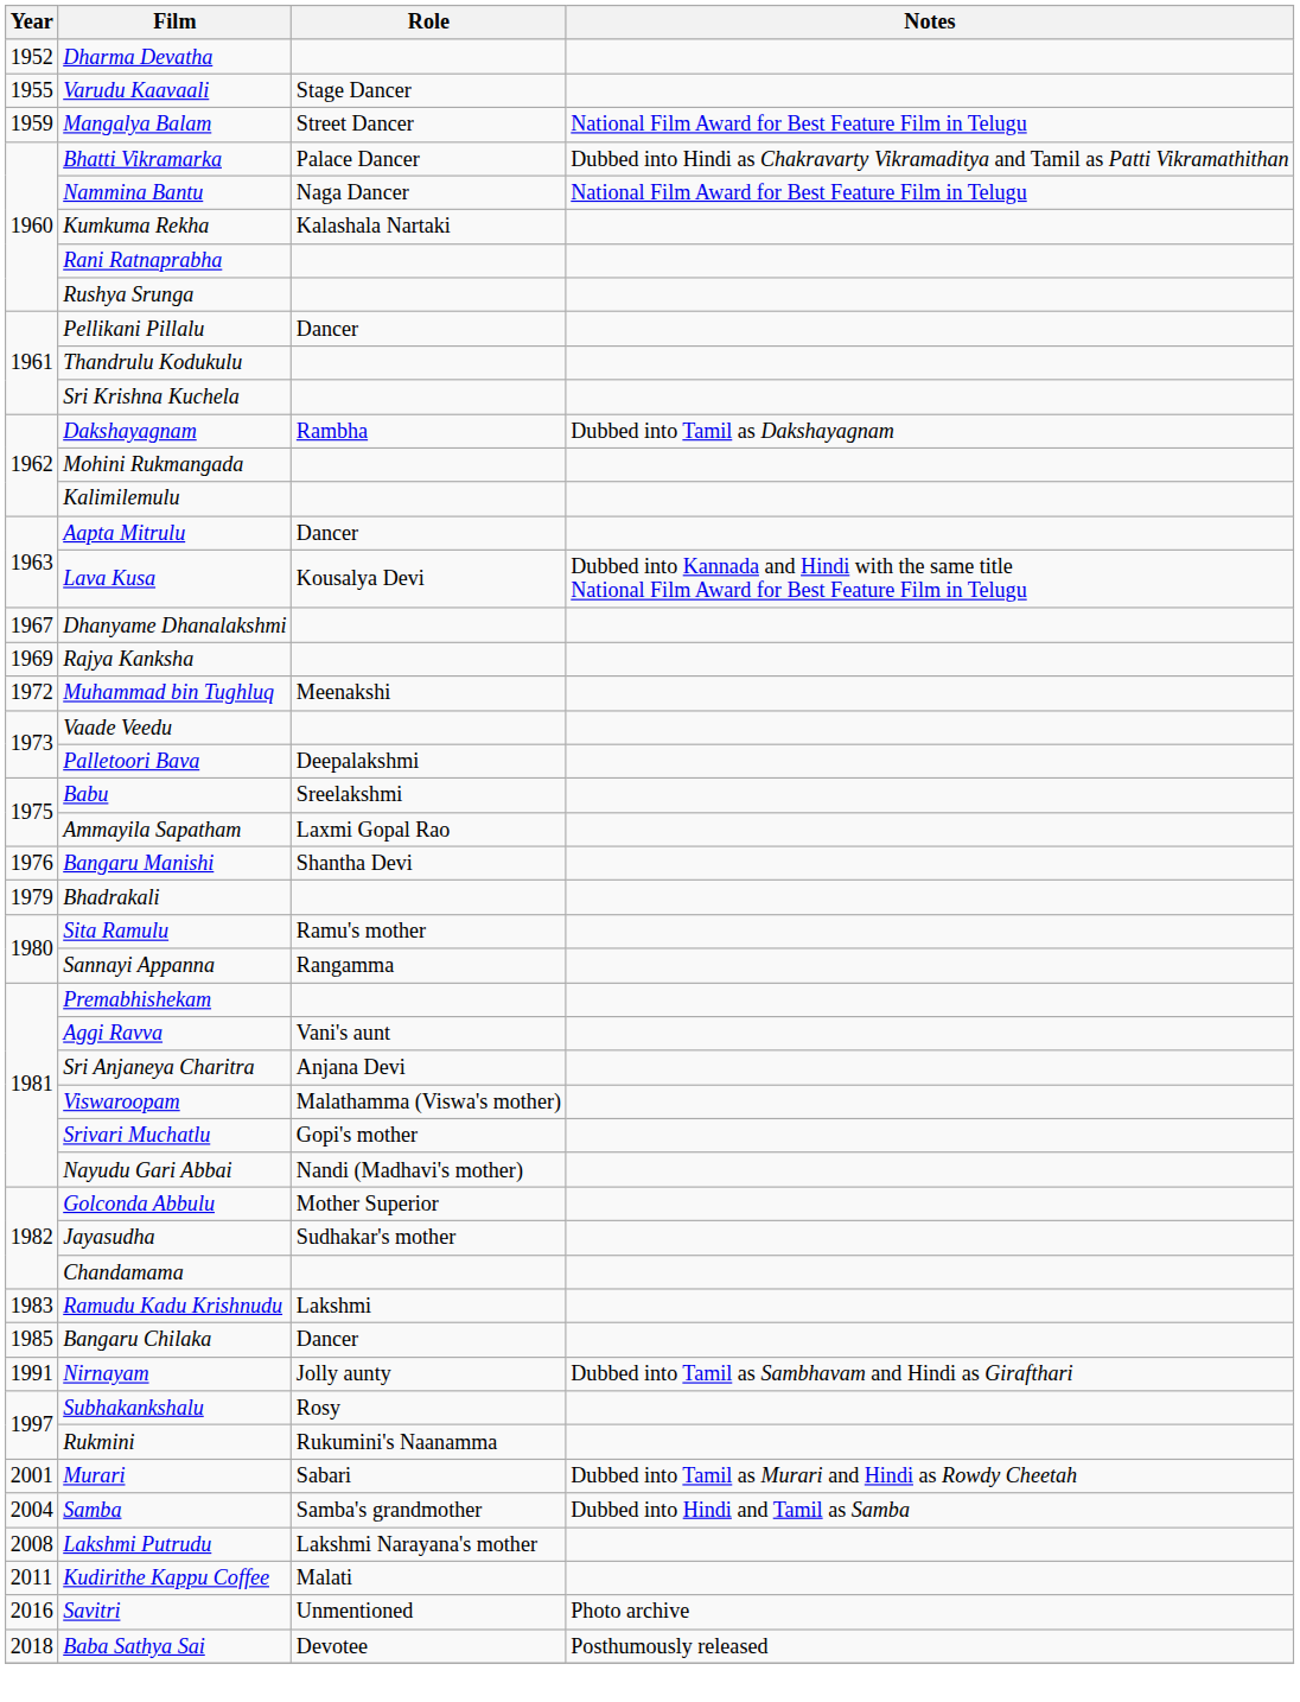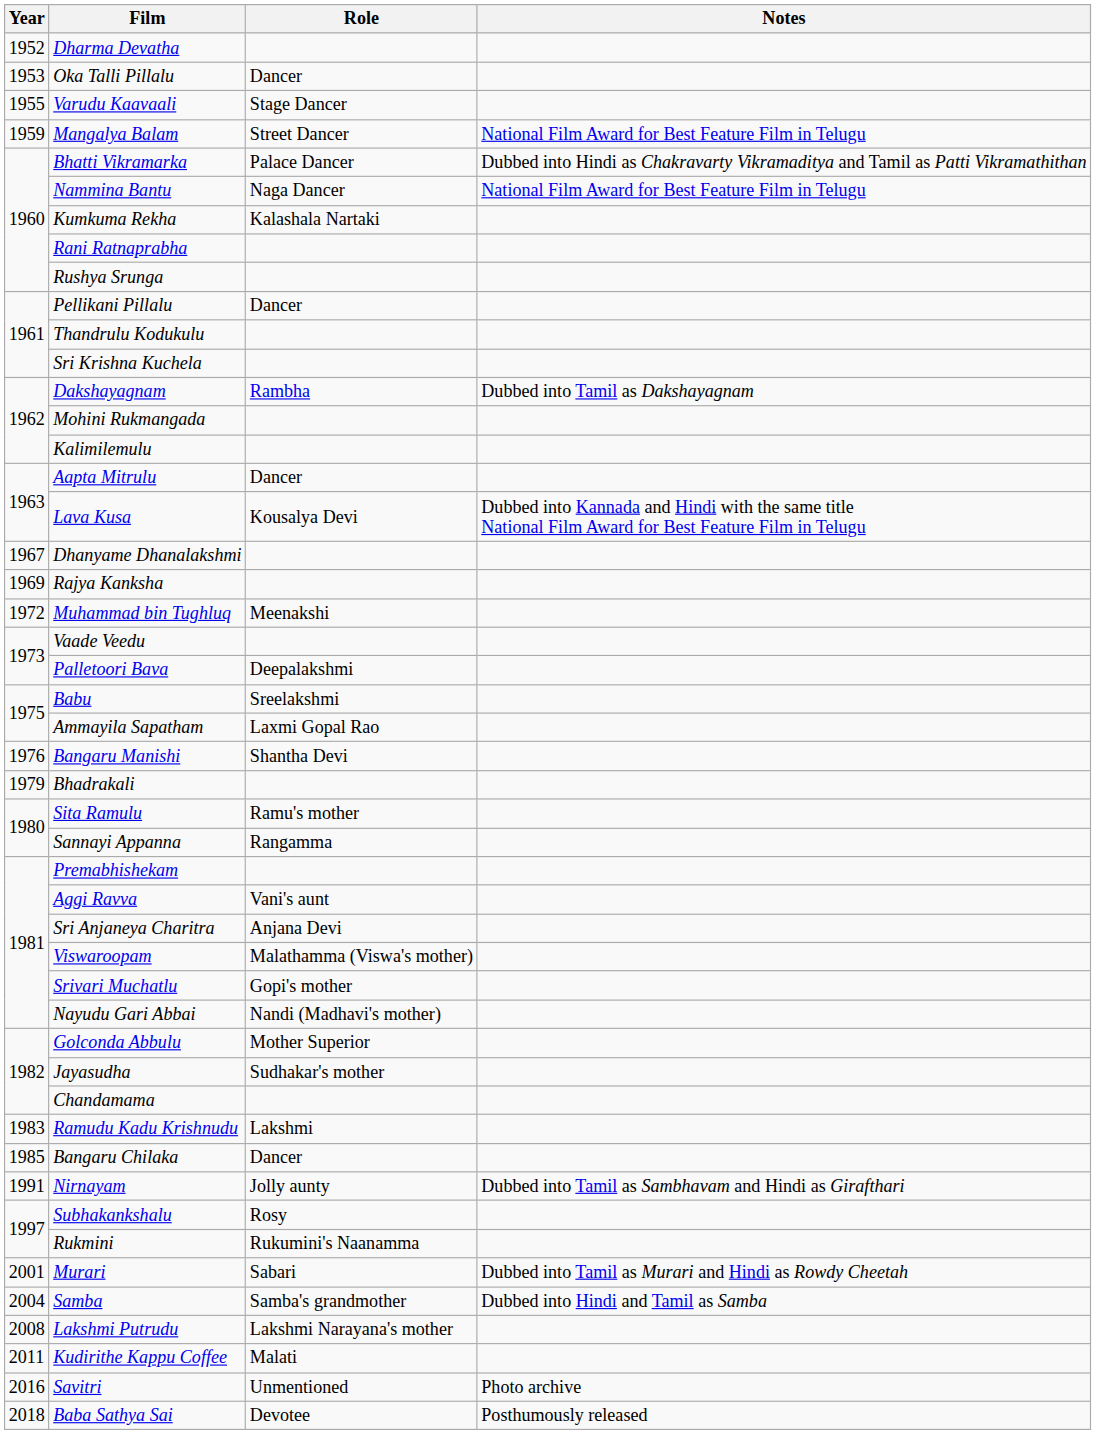+ row: 1953 | Oka Talli Pillalu | Dancer
